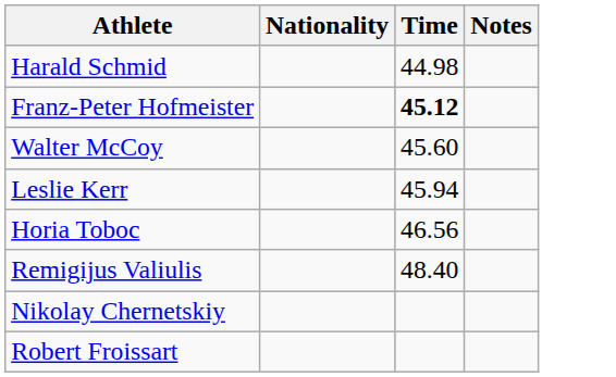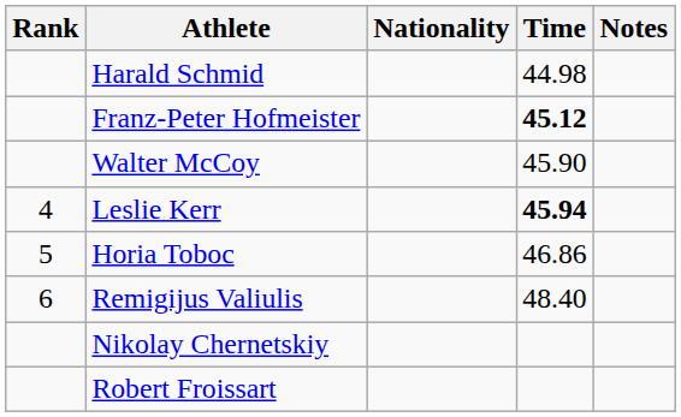+ column: Rank | 4 | 5 | 6
Walter McCoy | Time: 45.60 -> 45.90
Leslie Kerr | Time: normal -> bold
Horia Toboc | Time: 46.56 -> 46.86
